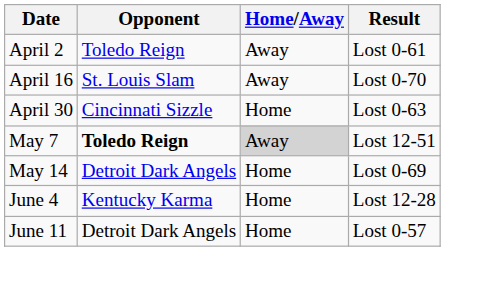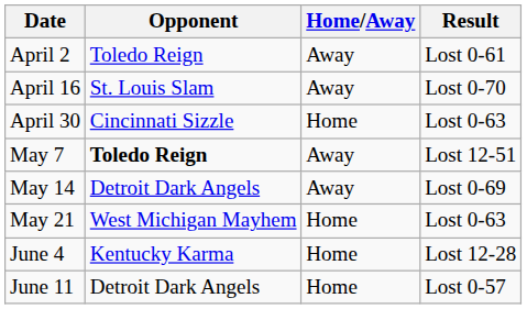May 7 | Home/Away: lightgrey background -> no background
May 14 | Home/Away: Home -> Away
+ row: May 21 | West Michigan Mayhem | Home | Lost 0-63
